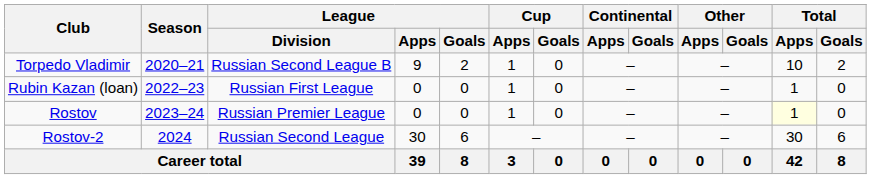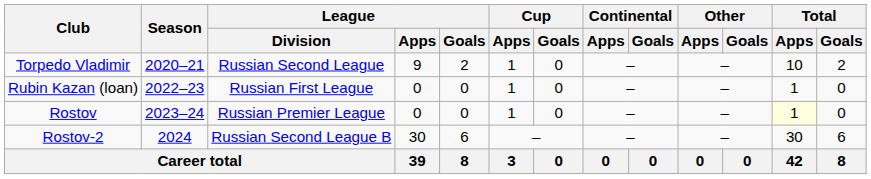Torpedo Vladimir | League / Division: Russian Second League B -> Russian Second League
Rostov-2 | League / Division: Russian Second League -> Russian Second League B
